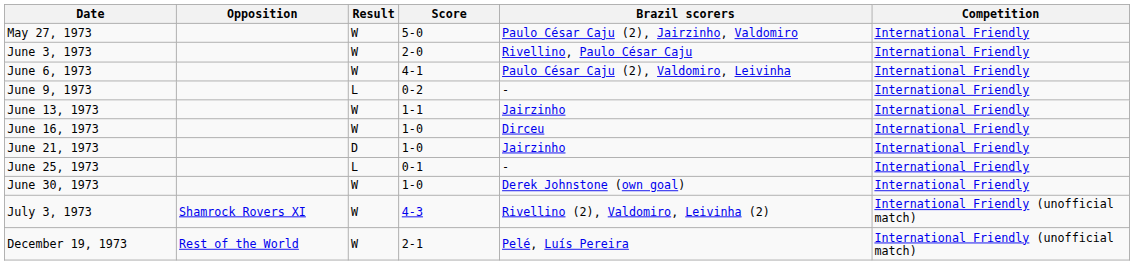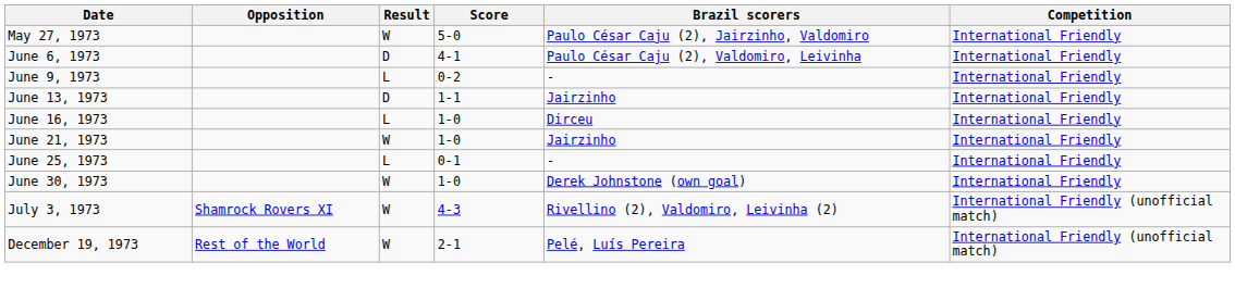- row: June 3, 1973 | W | 2-0 | Rivellino, Paulo César Caju | International Friendly
June 6, 1973 | Result: W -> D
June 13, 1973 | Result: W -> D
June 16, 1973 | Result: W -> L
June 21, 1973 | Result: D -> W
